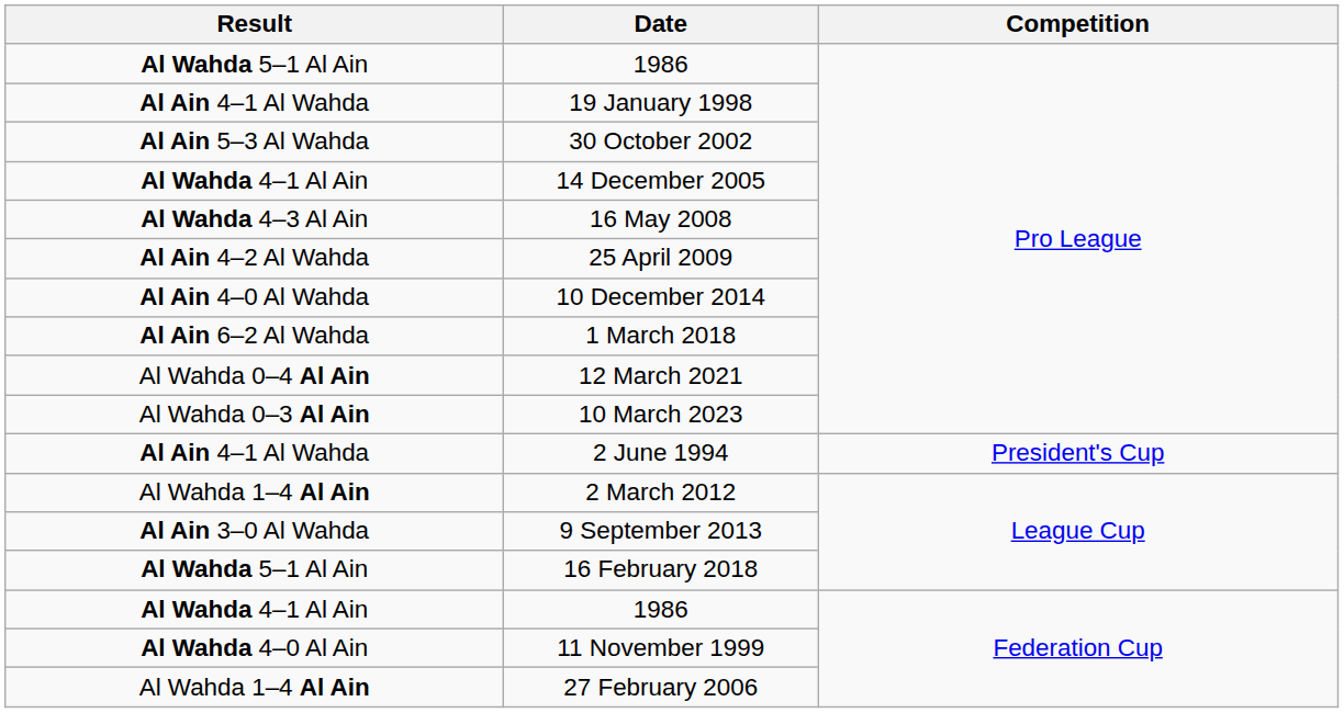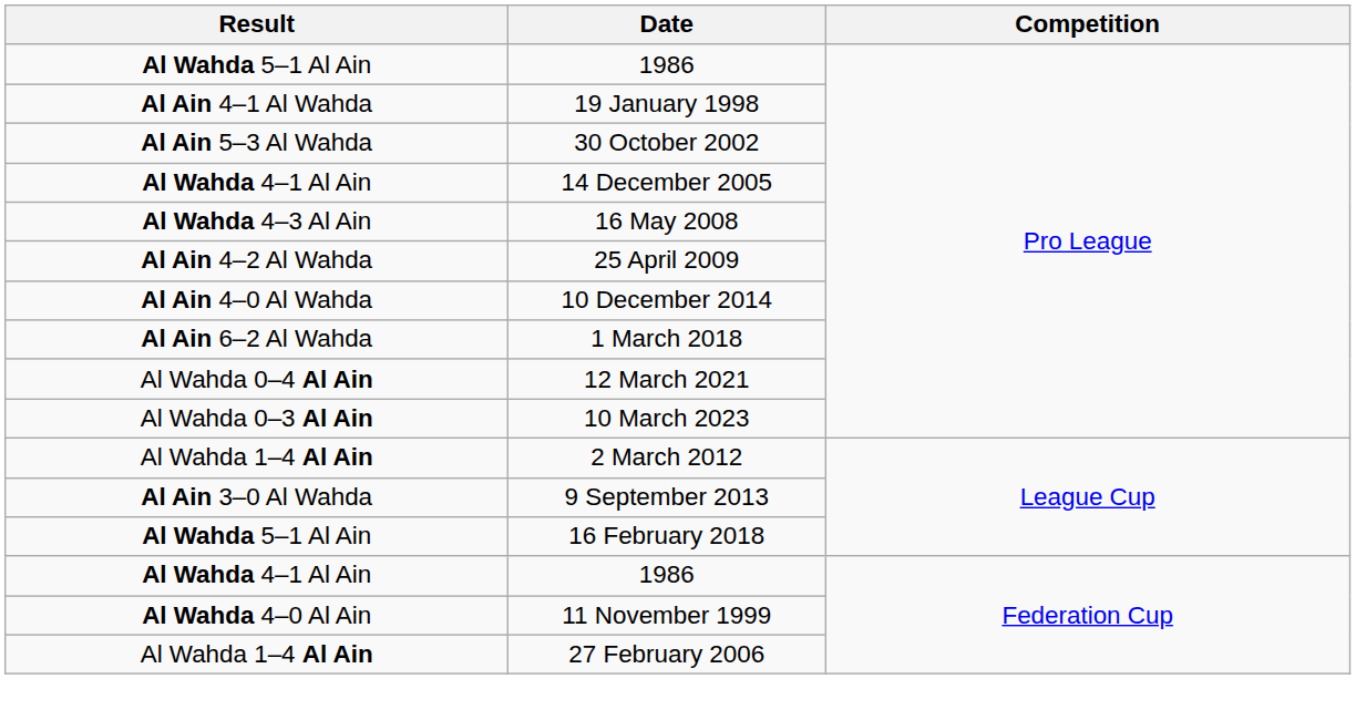- row: Al Ain 4–1 Al Wahda | 2 June 1994 | President's Cup
